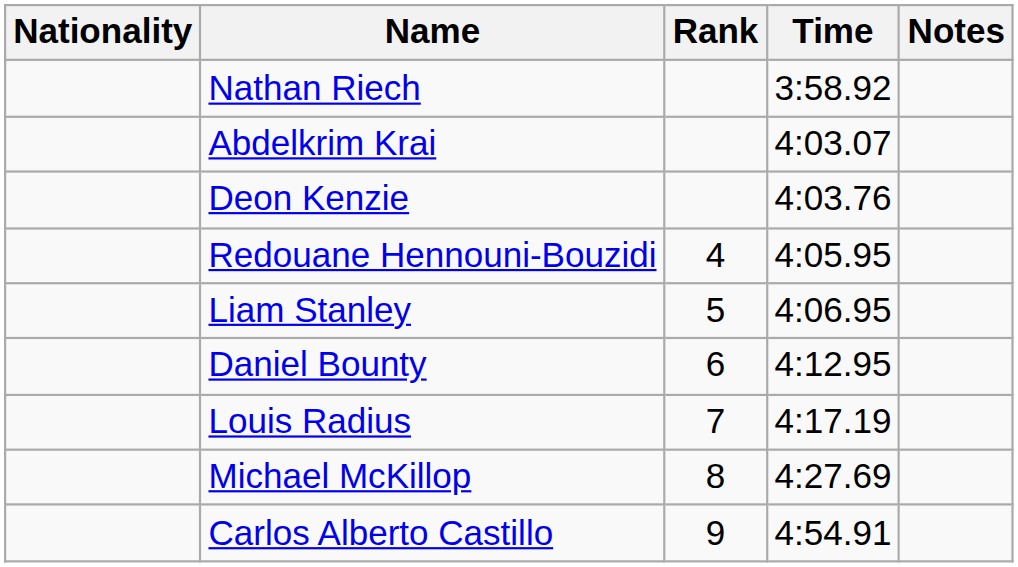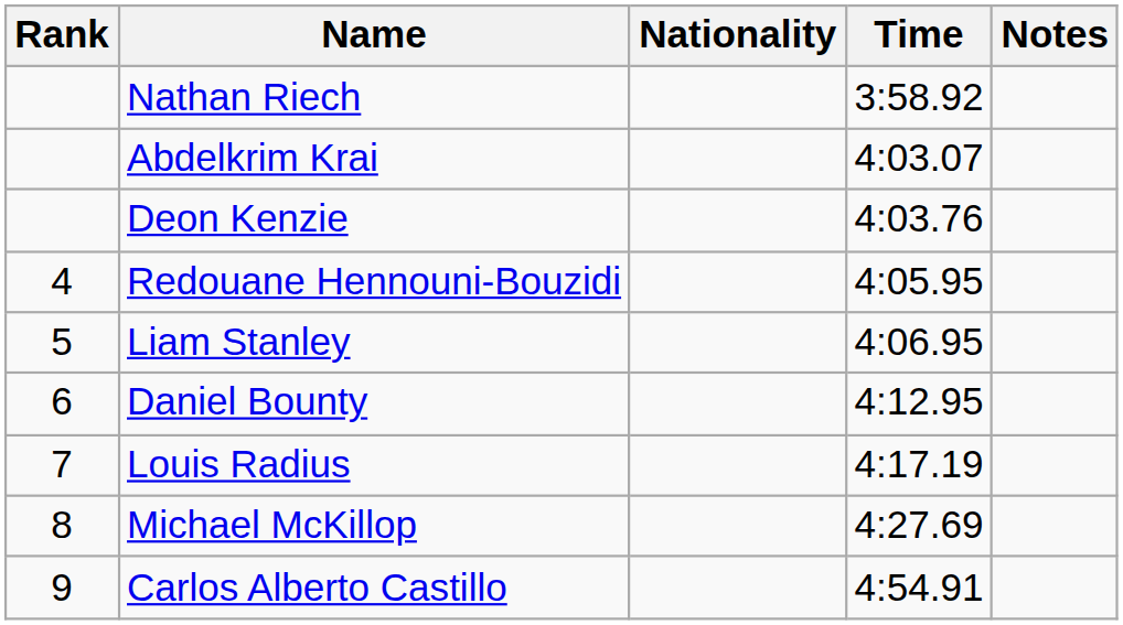columns swapped: Rank <-> Nationality
